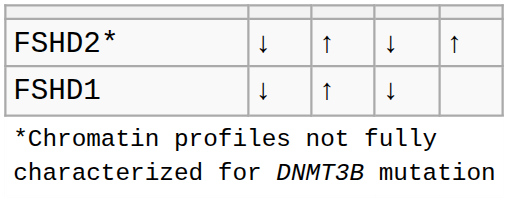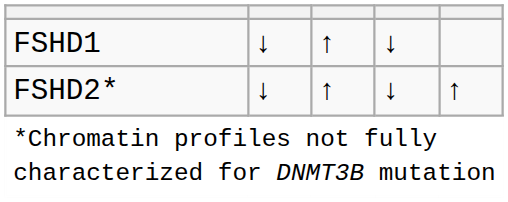rows swapped: FSHD1 <-> FSHD2*
